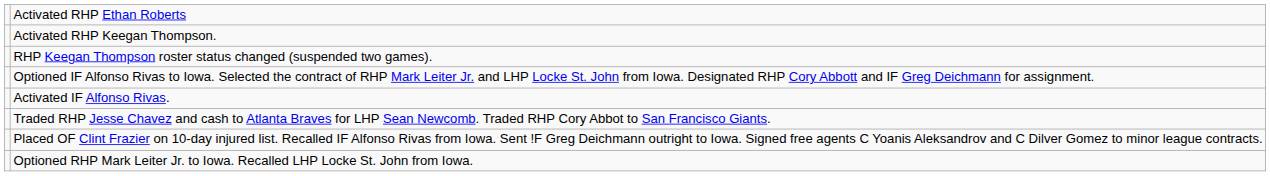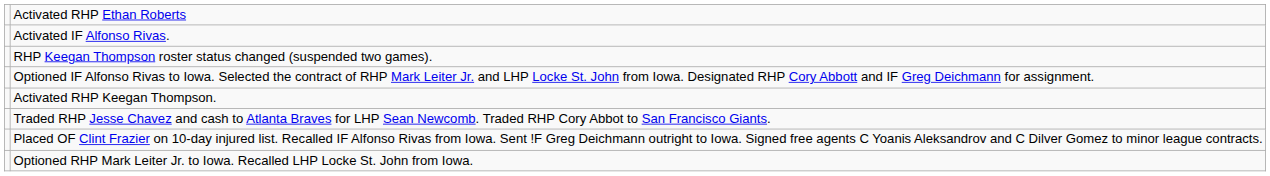rows swapped: Activated IF Alfonso Rivas. <-> Activated RHP Keegan Thompson.
